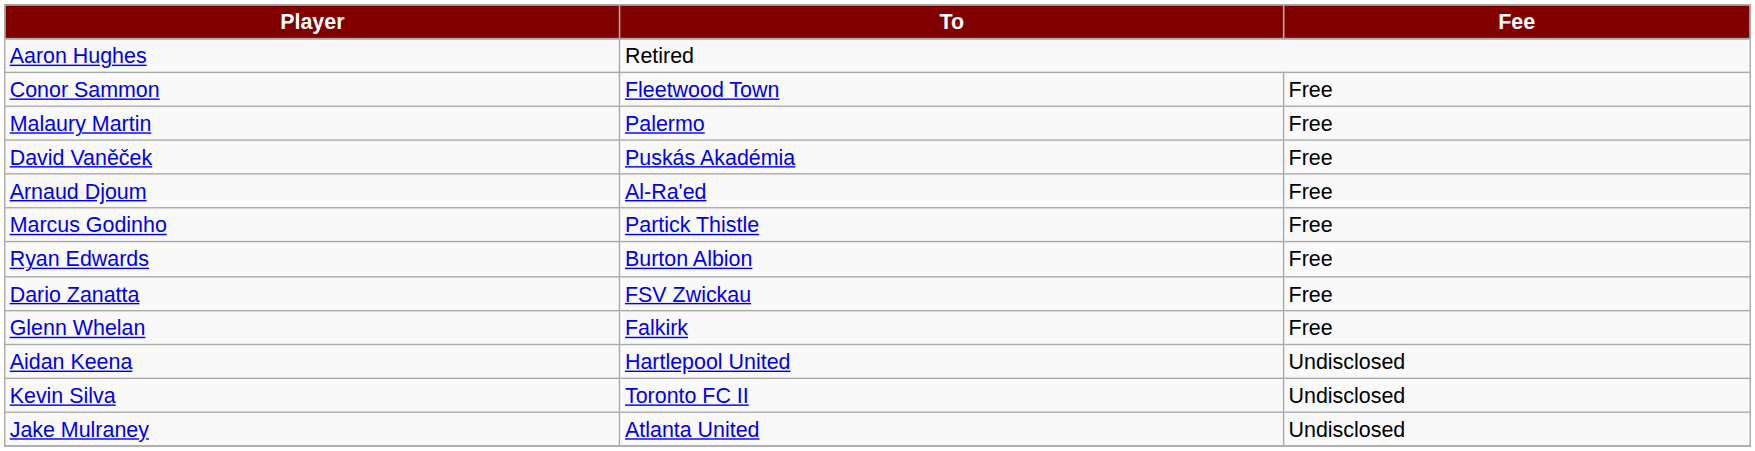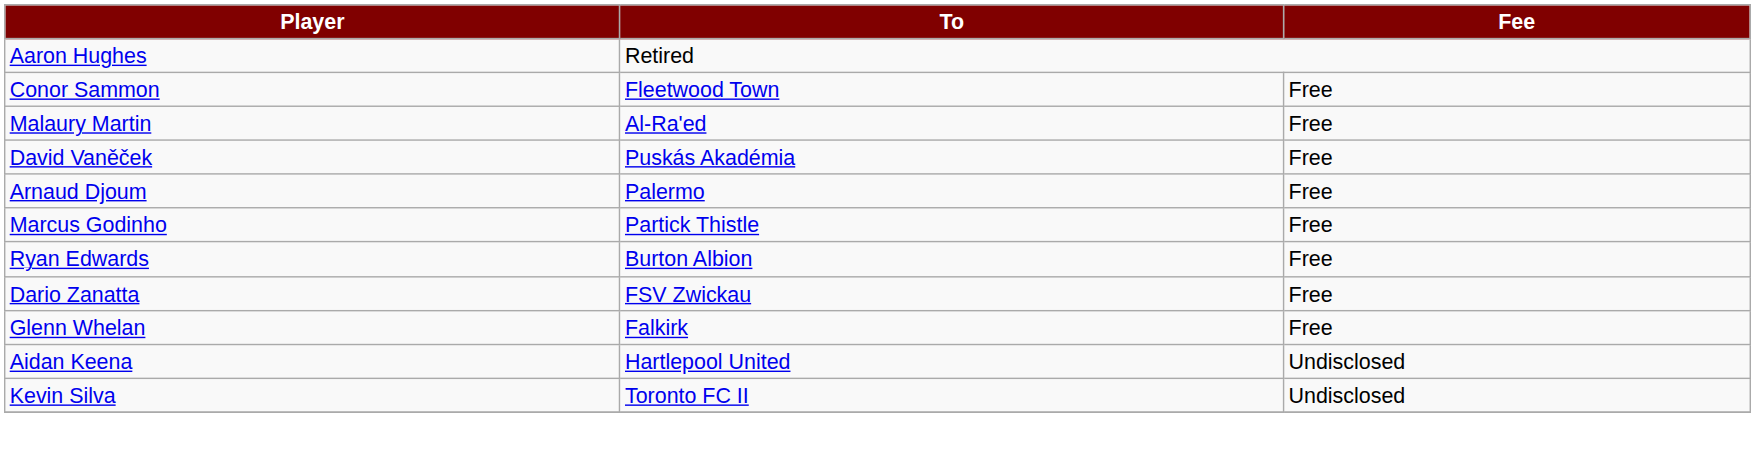Malaury Martin | To: Palermo -> Al-Ra'ed
Arnaud Djoum | To: Al-Ra'ed -> Palermo
- row: Jake Mulraney | Atlanta United | Undisclosed
